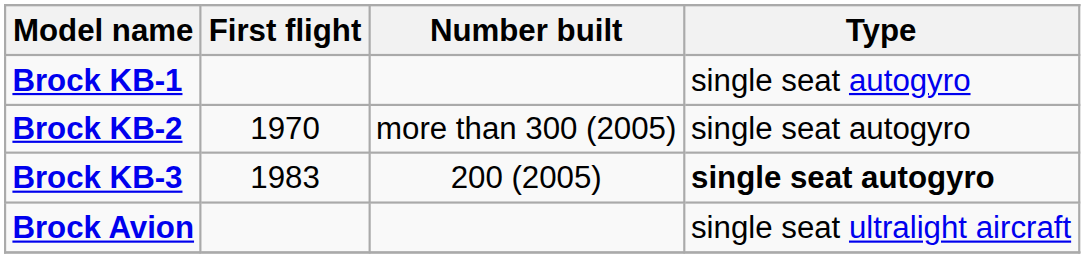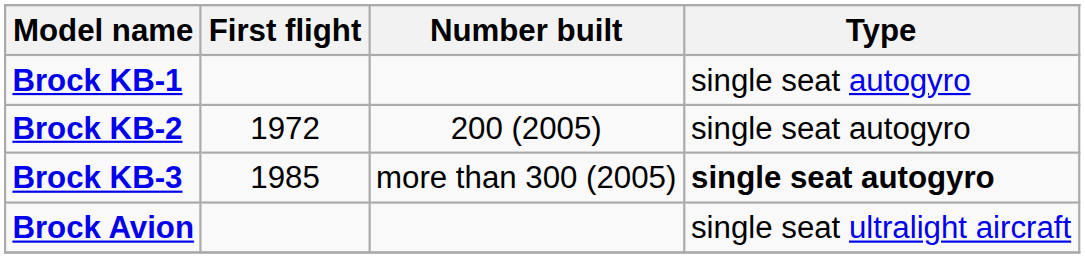Brock KB-2 | First flight: 1970 -> 1972
Brock KB-2 | Number built: more than 300 (2005) -> 200 (2005)
Brock KB-3 | First flight: 1983 -> 1985
Brock KB-3 | Number built: 200 (2005) -> more than 300 (2005)
